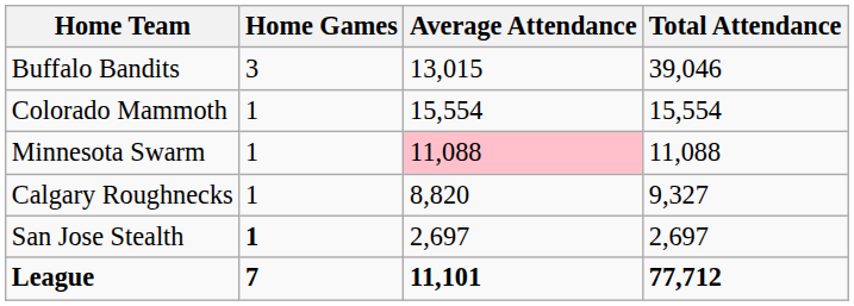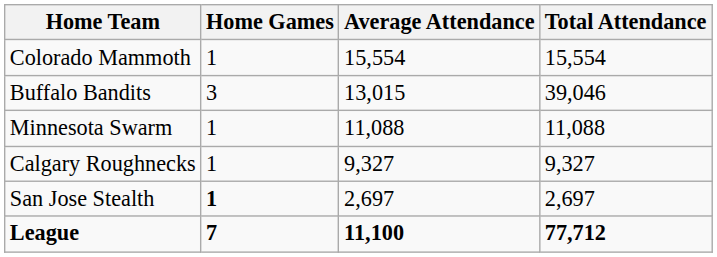rows swapped: Colorado Mammoth <-> Buffalo Bandits
Minnesota Swarm | Average Attendance: pink background -> no background
Calgary Roughnecks | Average Attendance: 8,820 -> 9,327
League | Average Attendance: 11,101 -> 11,100
